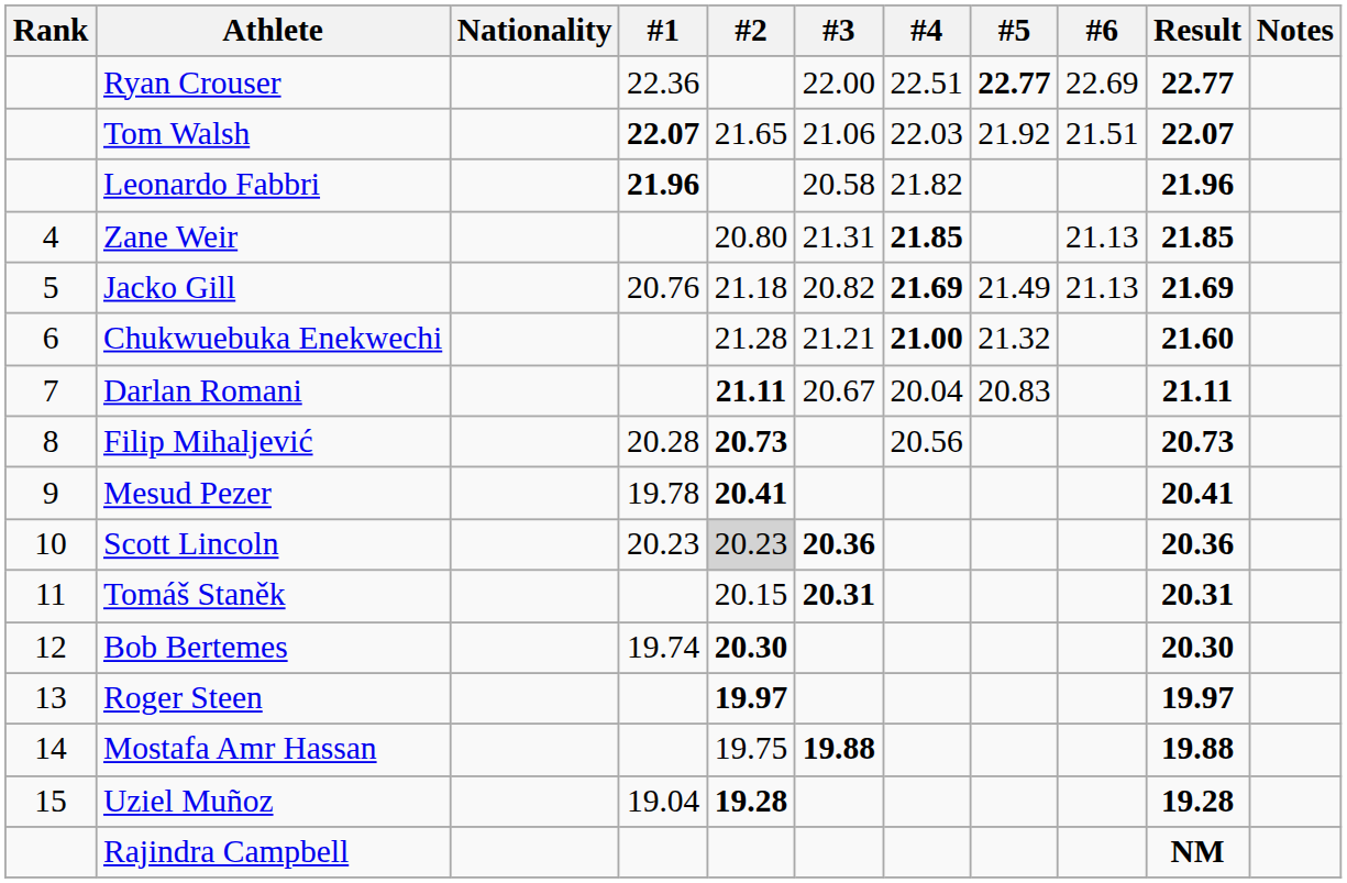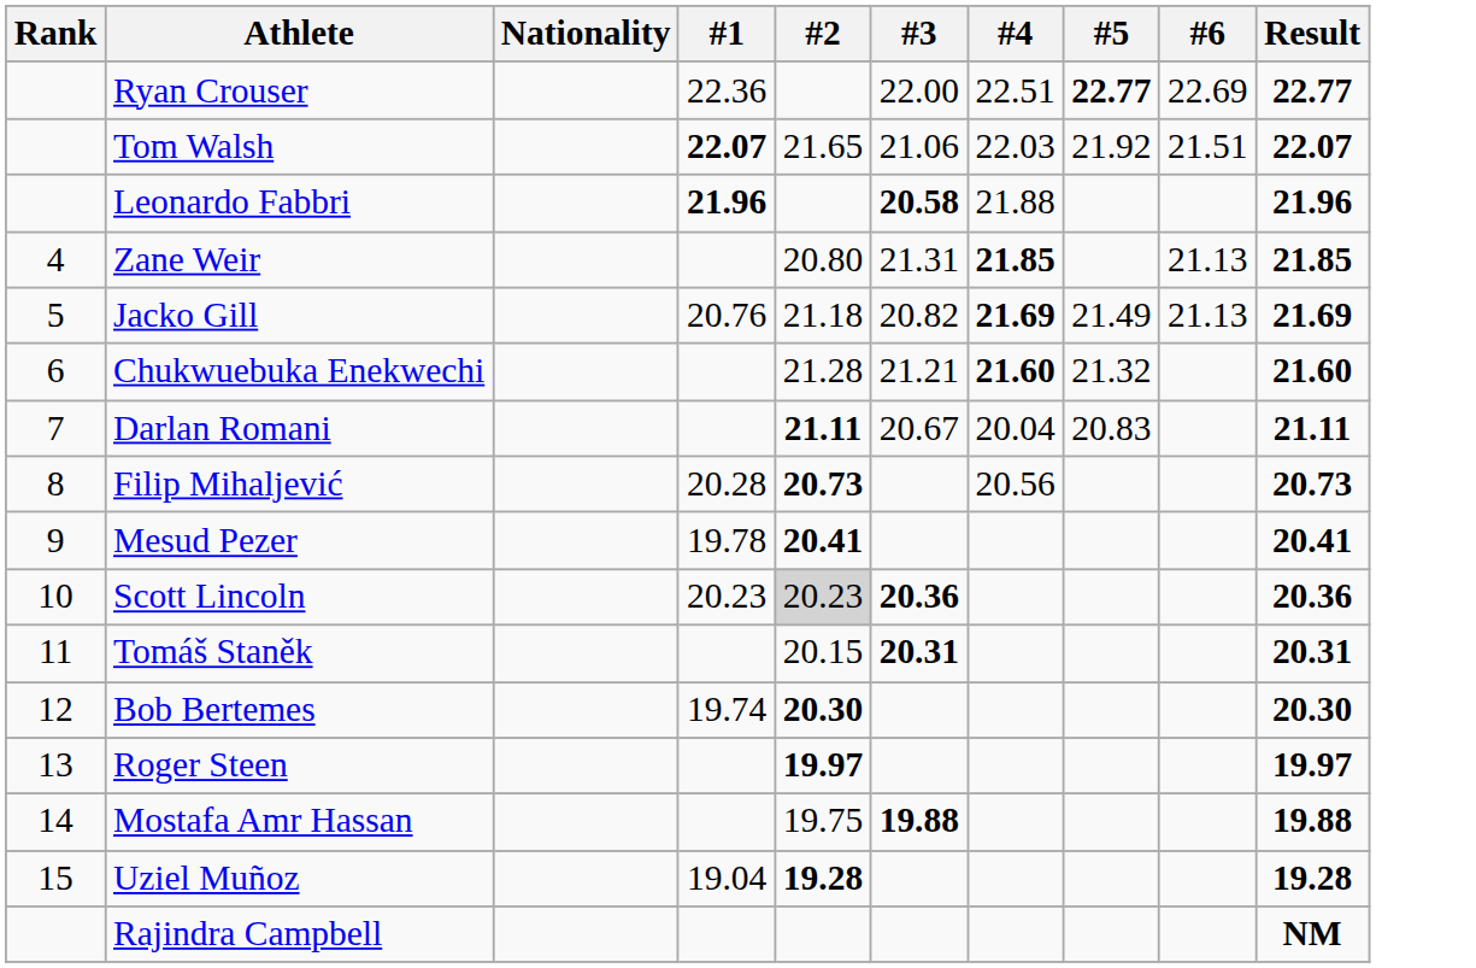- column: Notes
Leonardo Fabbri | #3: normal -> bold
Leonardo Fabbri | #4: 21.82 -> 21.88
Chukwuebuka Enekwechi | #4: 21.00 -> 21.60
